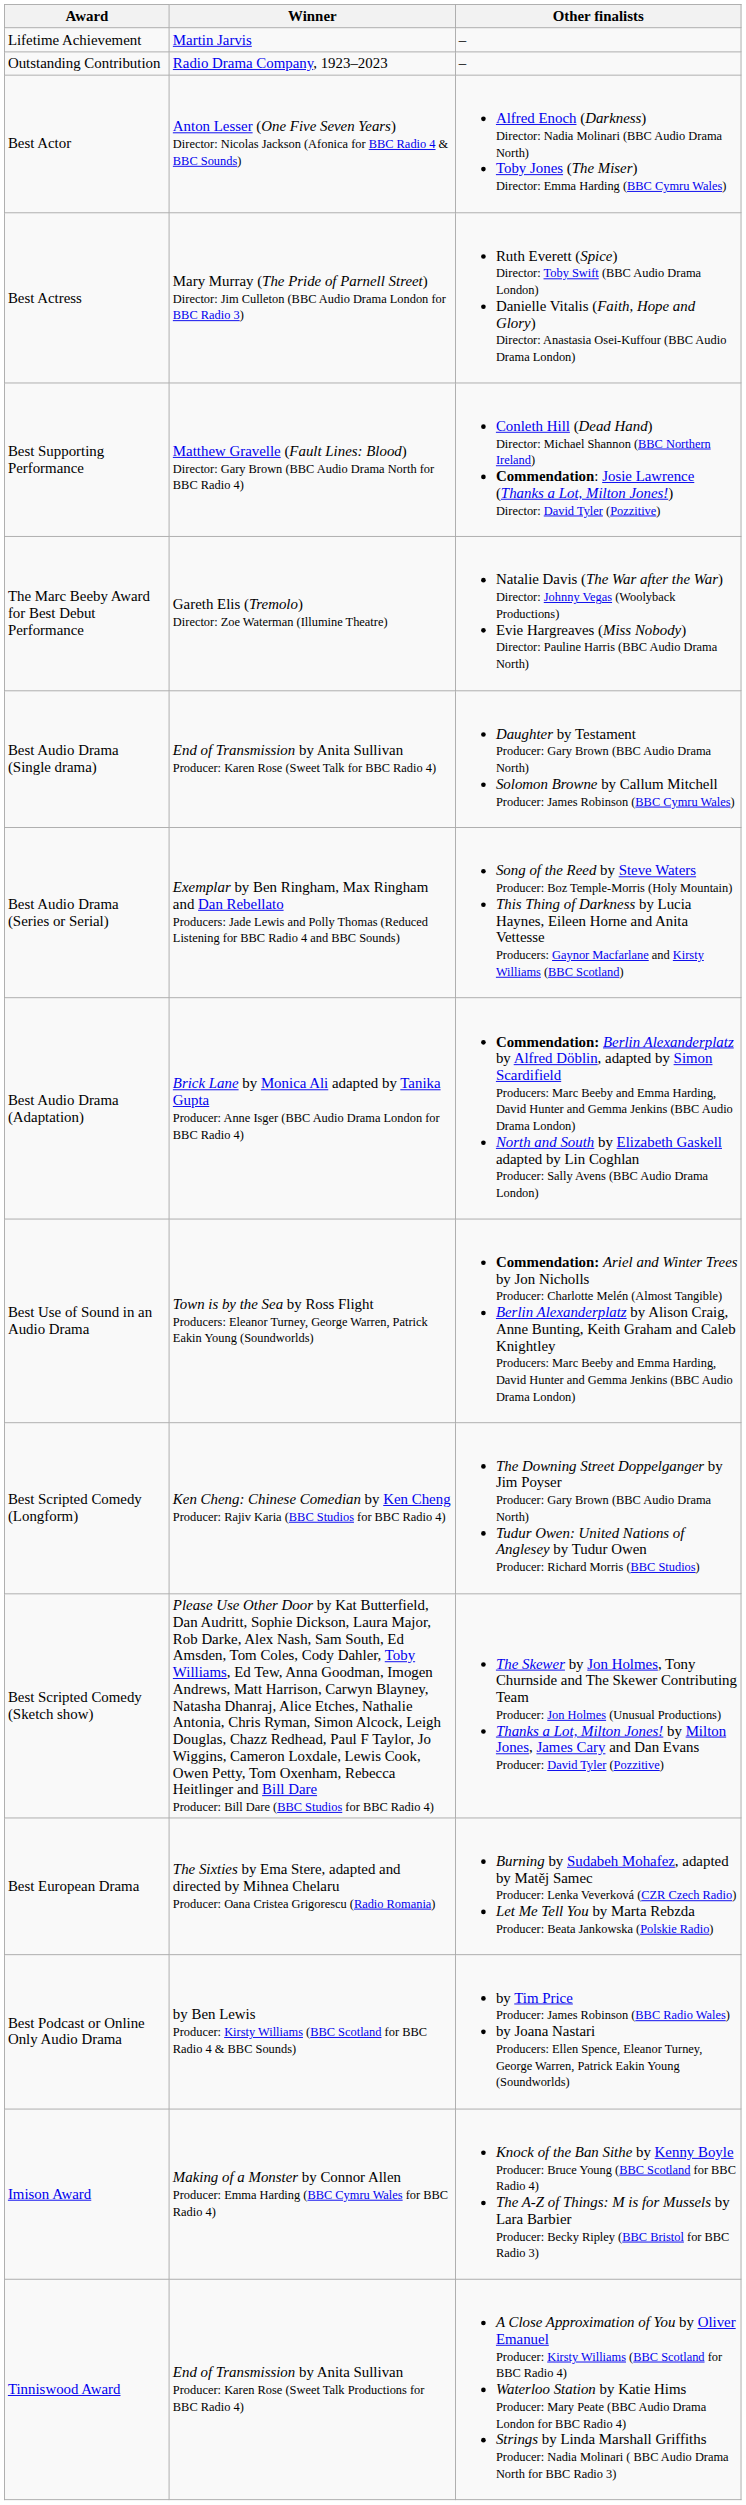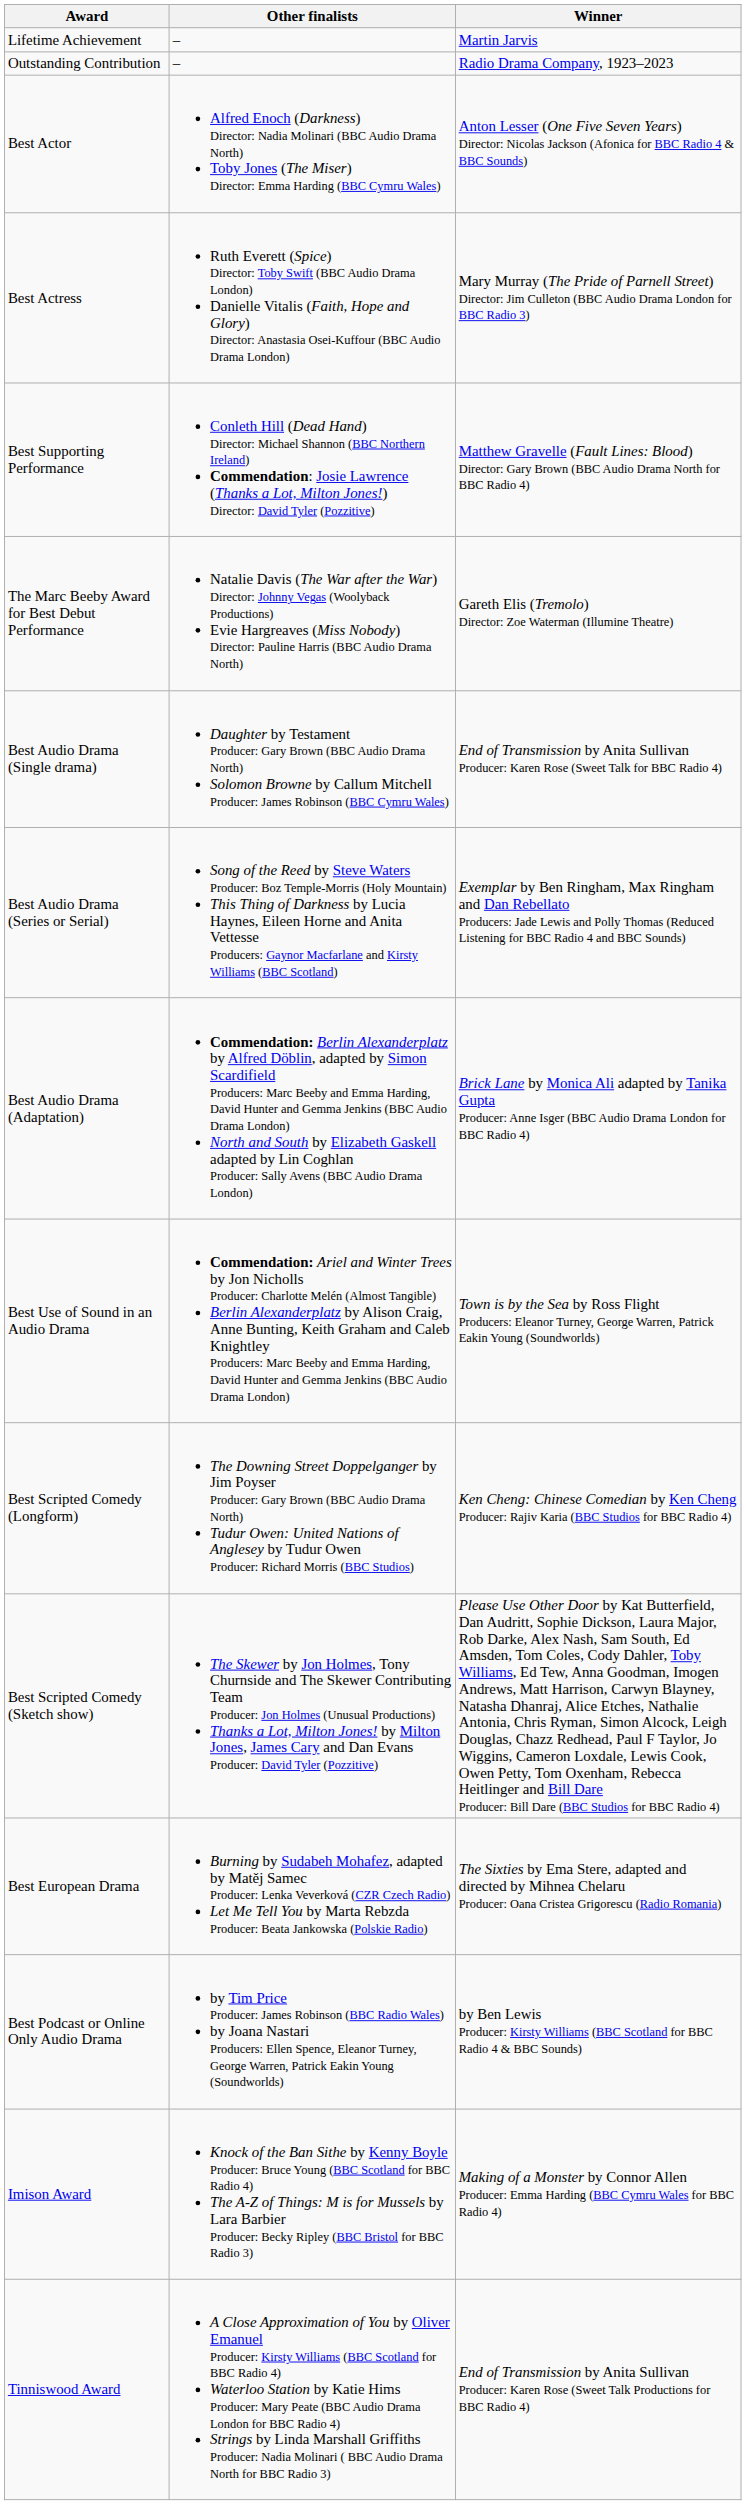columns swapped: Winner <-> Other finalists
